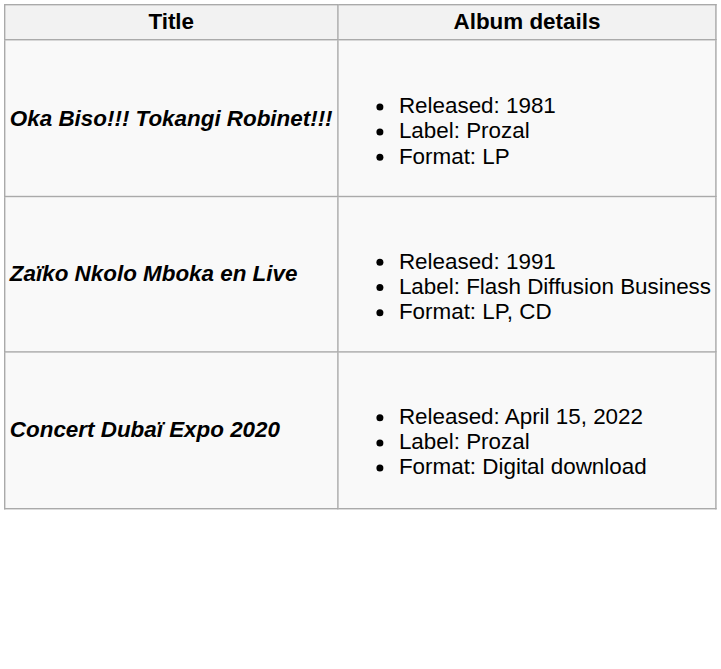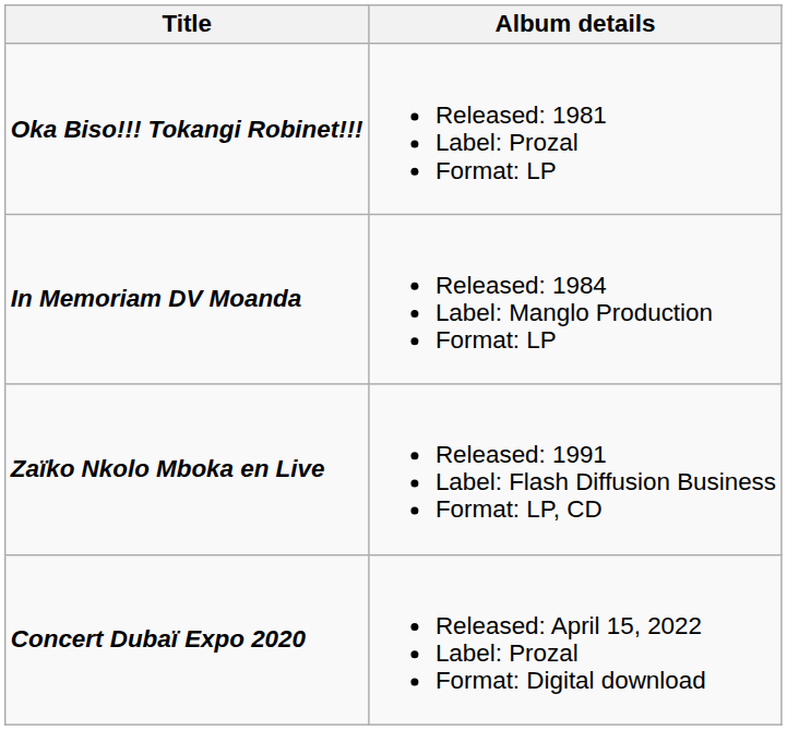+ row: In Memoriam DV Moanda | Released: 1984 Label: Manglo Production Format: LP
